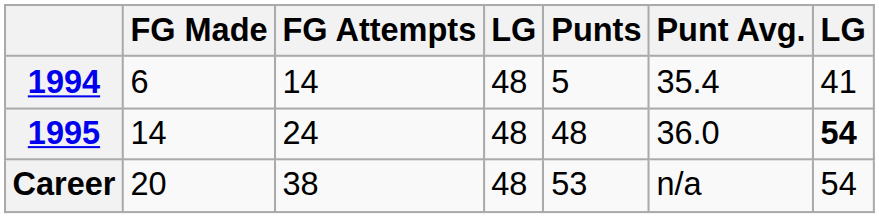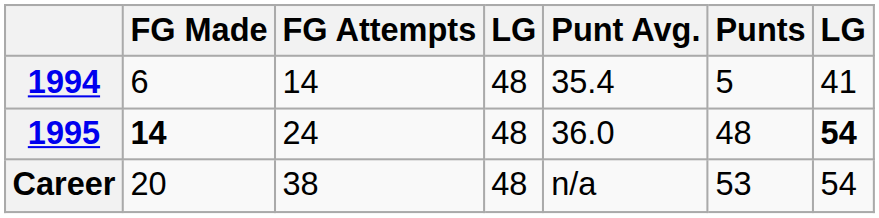columns swapped: Punts <-> Punt Avg.
1995 | FG Made: normal -> bold
